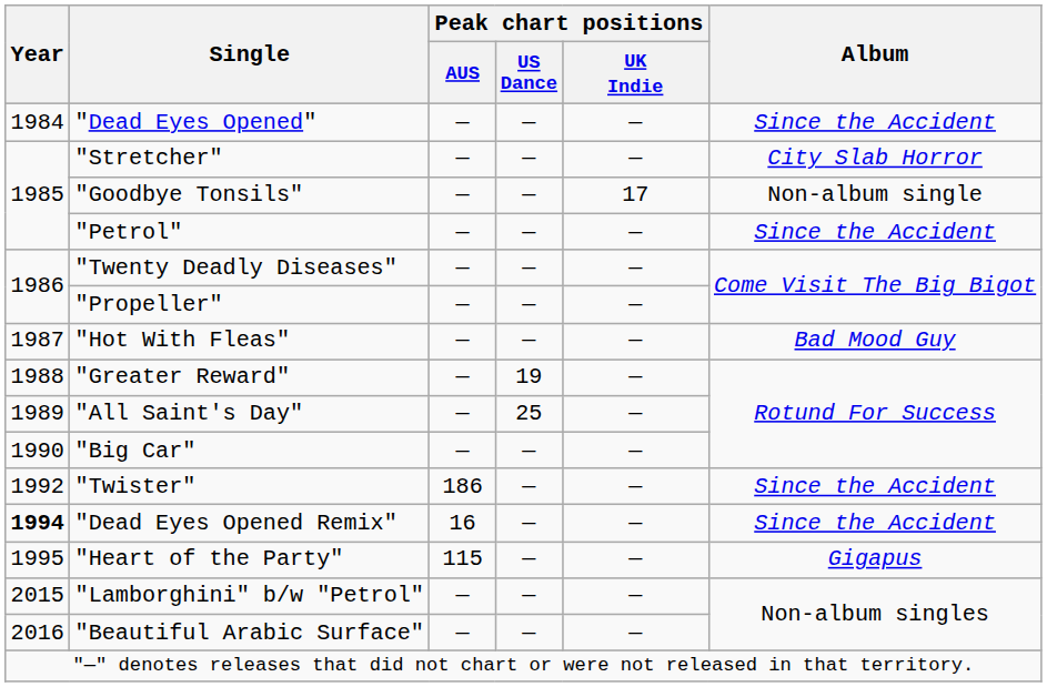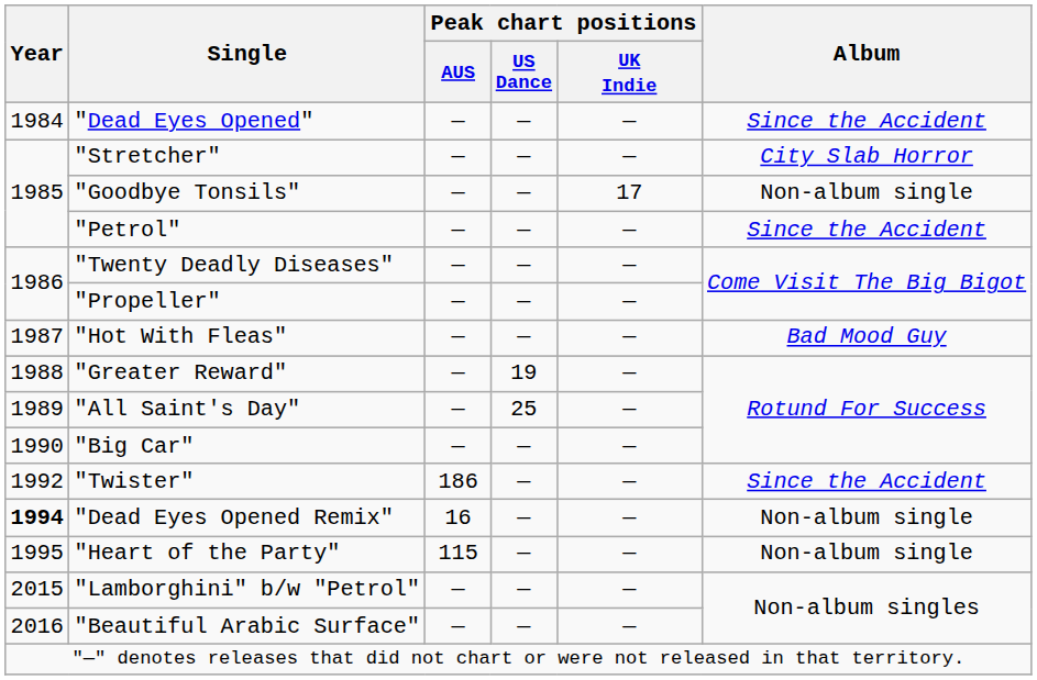"Dead Eyes Opened Remix" | Album: Since the Accident -> Non-album single
"Heart of the Party" | Album: Gigapus -> Non-album single
